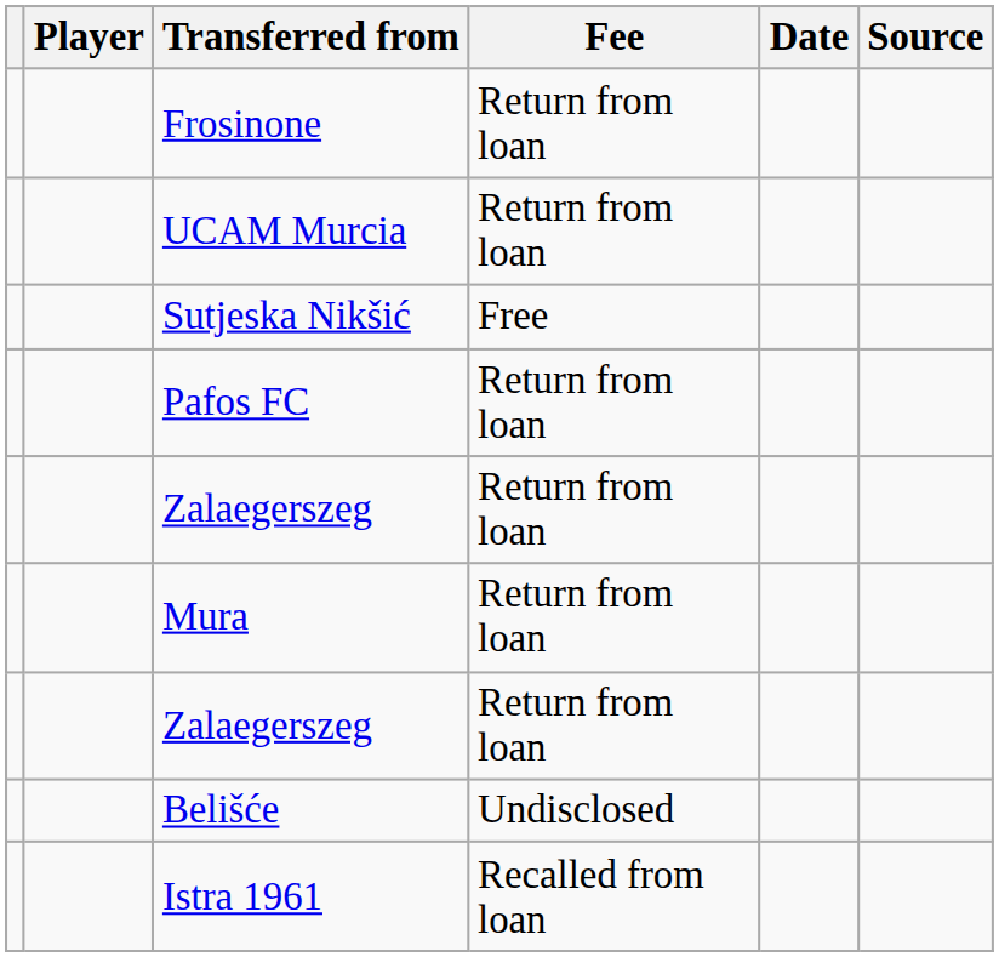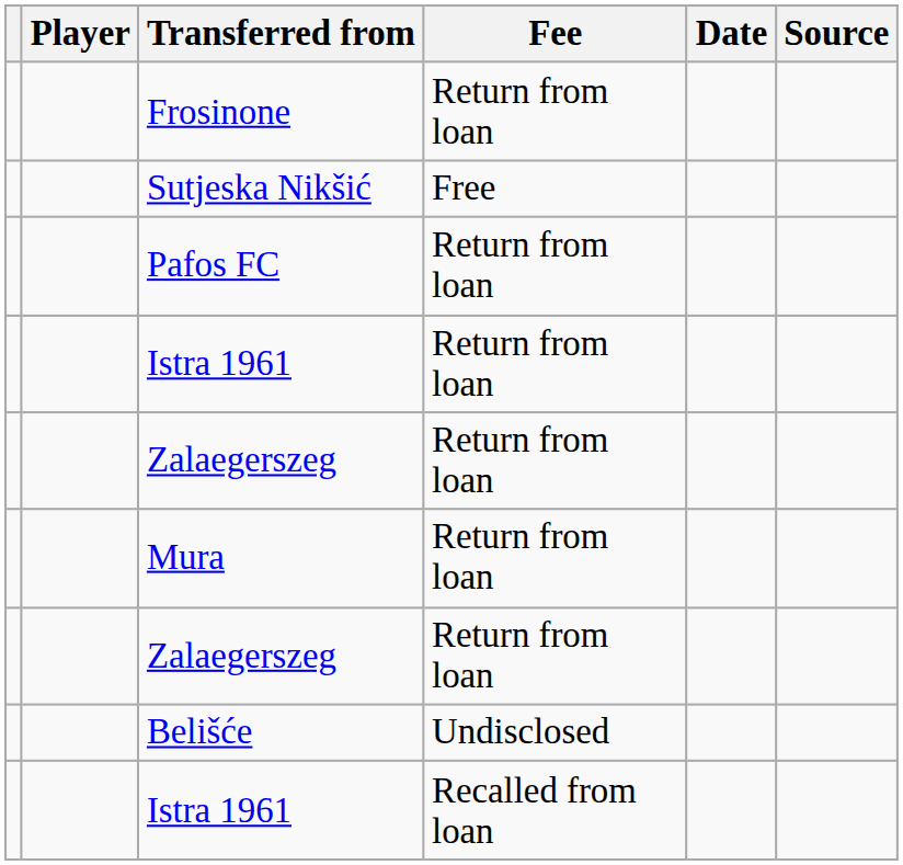- row: UCAM Murcia | Return from loan
+ row: Istra 1961 | Return from loan
